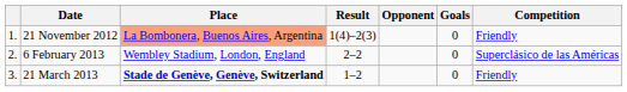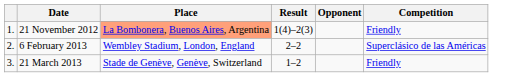- column: Goals | 0 | 0 | 0
21 March 2013 | Place: bold -> normal
